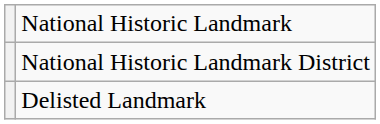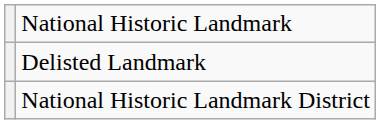rows swapped: National Historic Landmark District <-> Delisted Landmark
